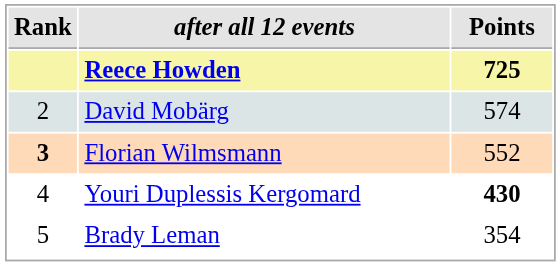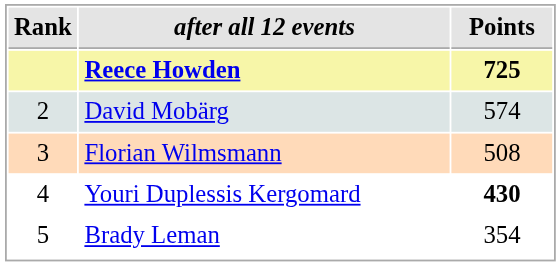Florian Wilmsmann | Rank: bold -> normal
Florian Wilmsmann | Points: 552 -> 508
